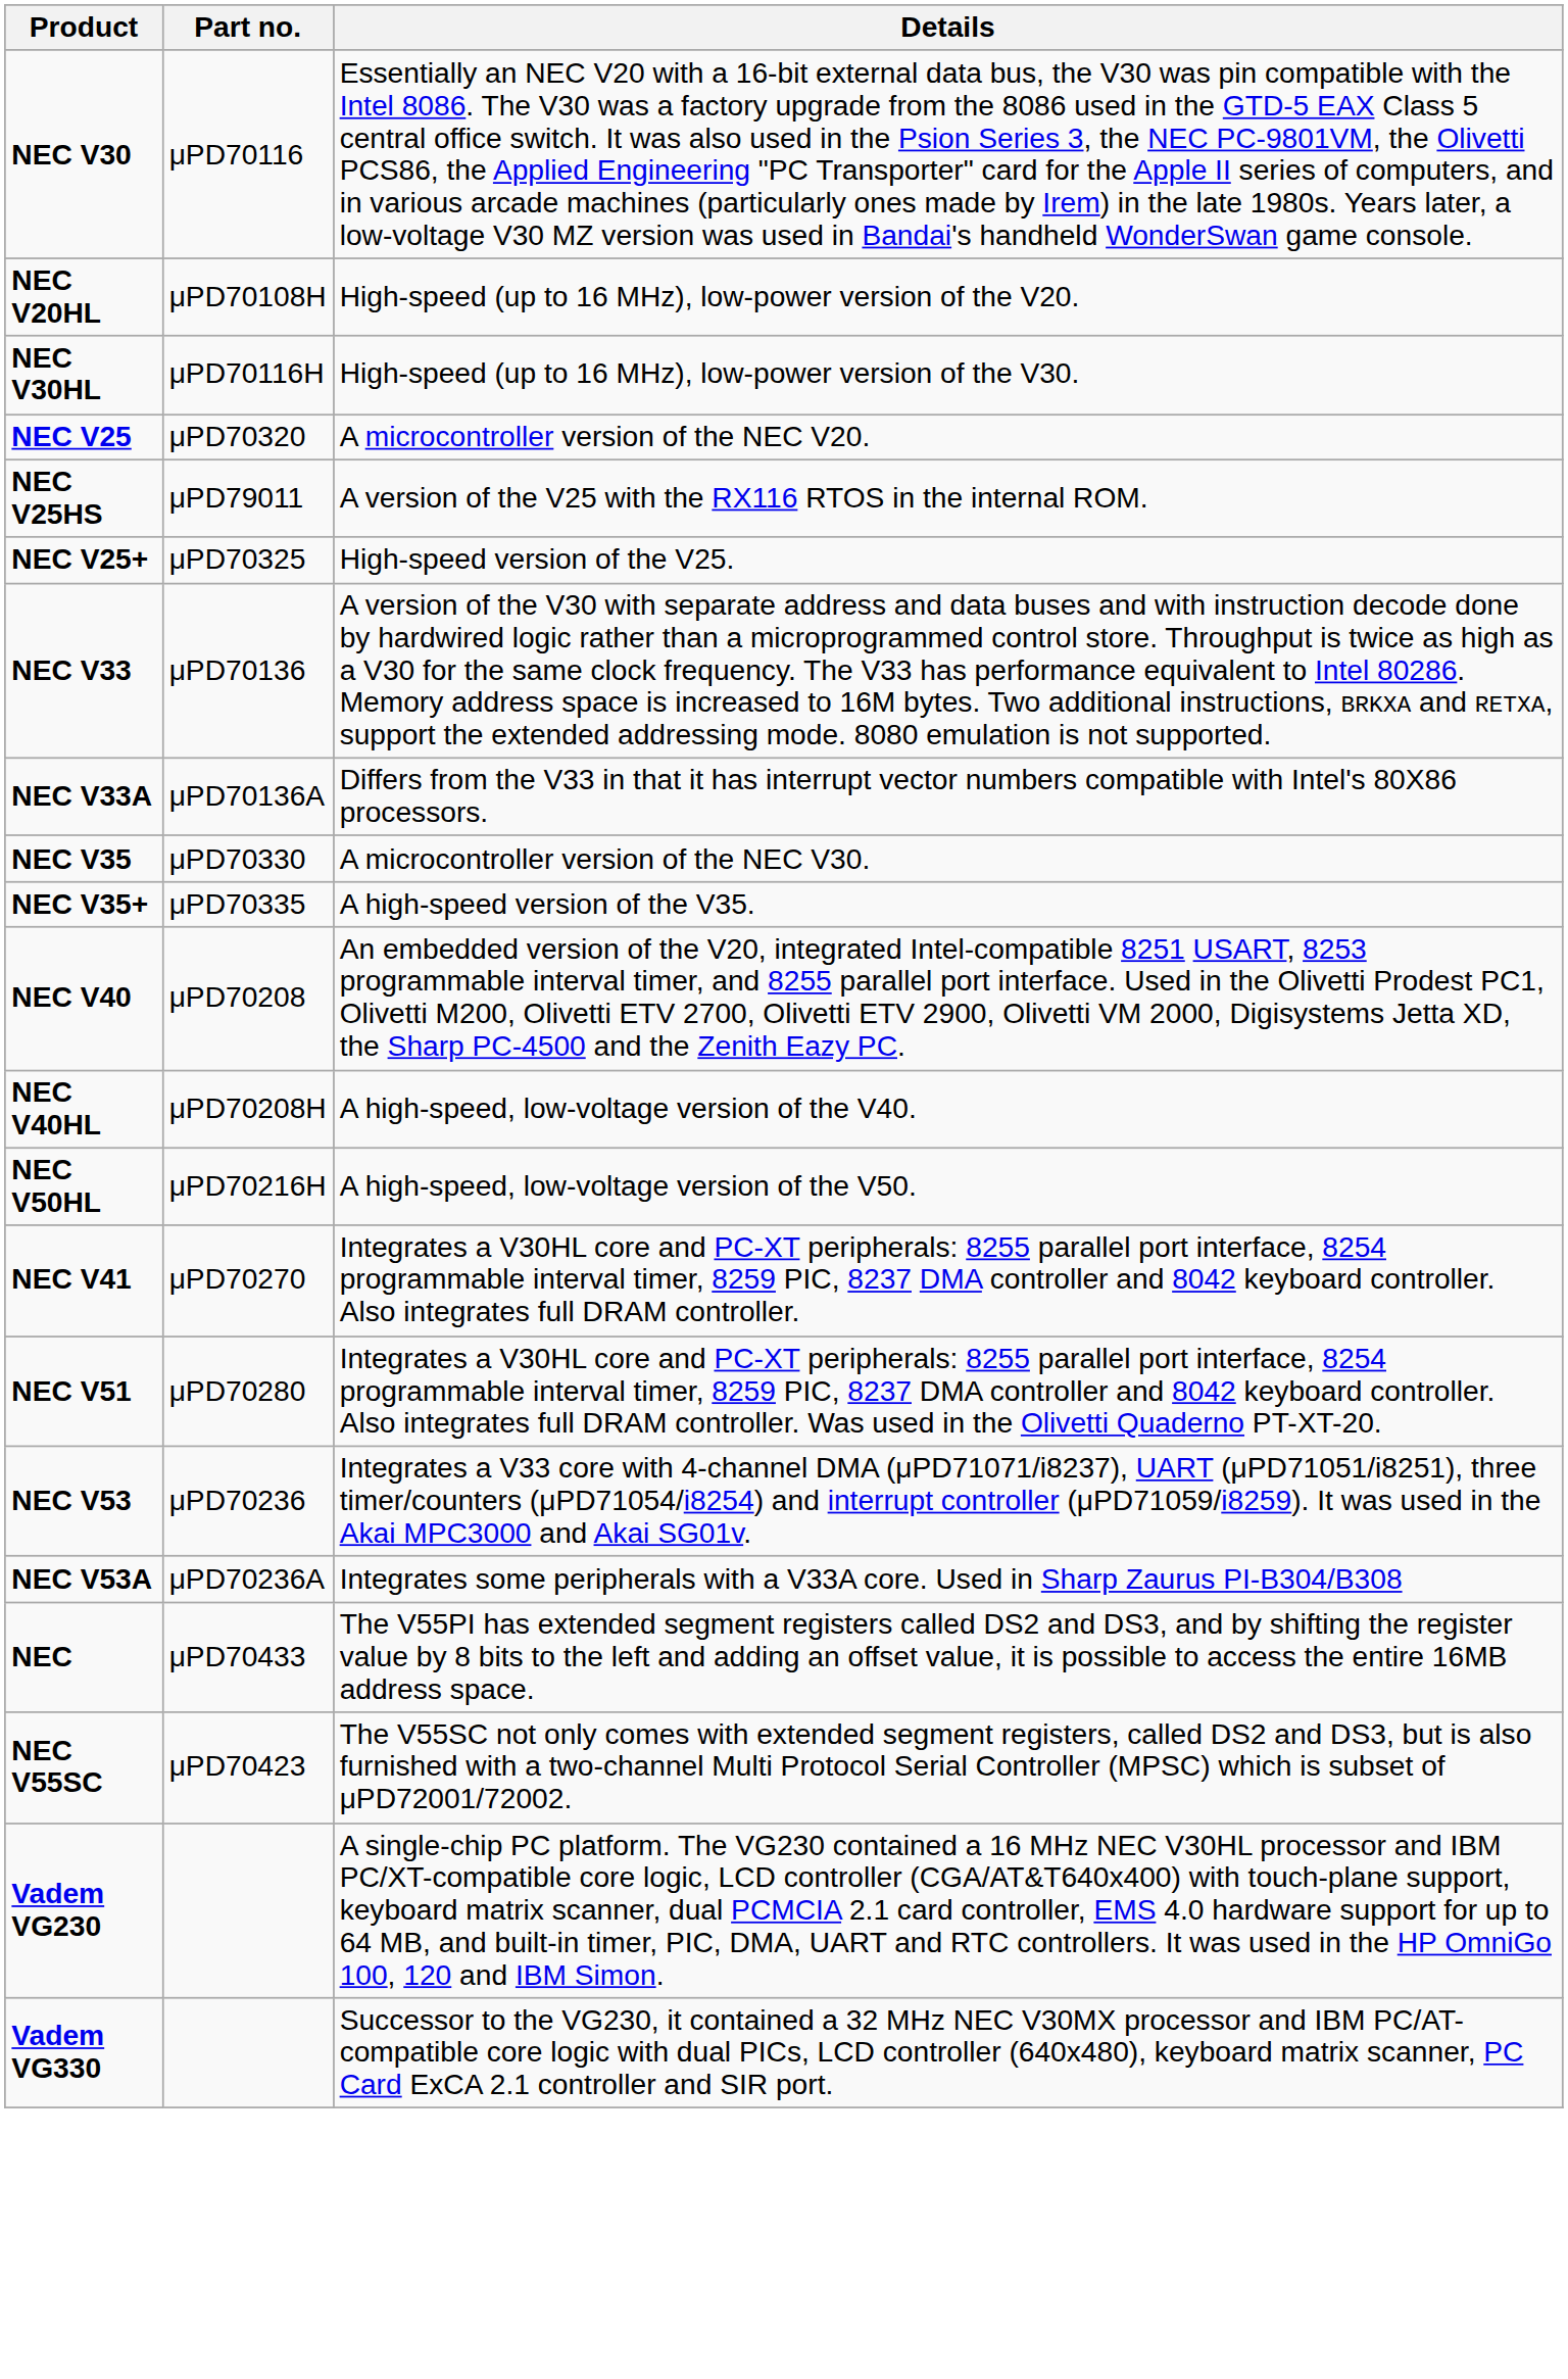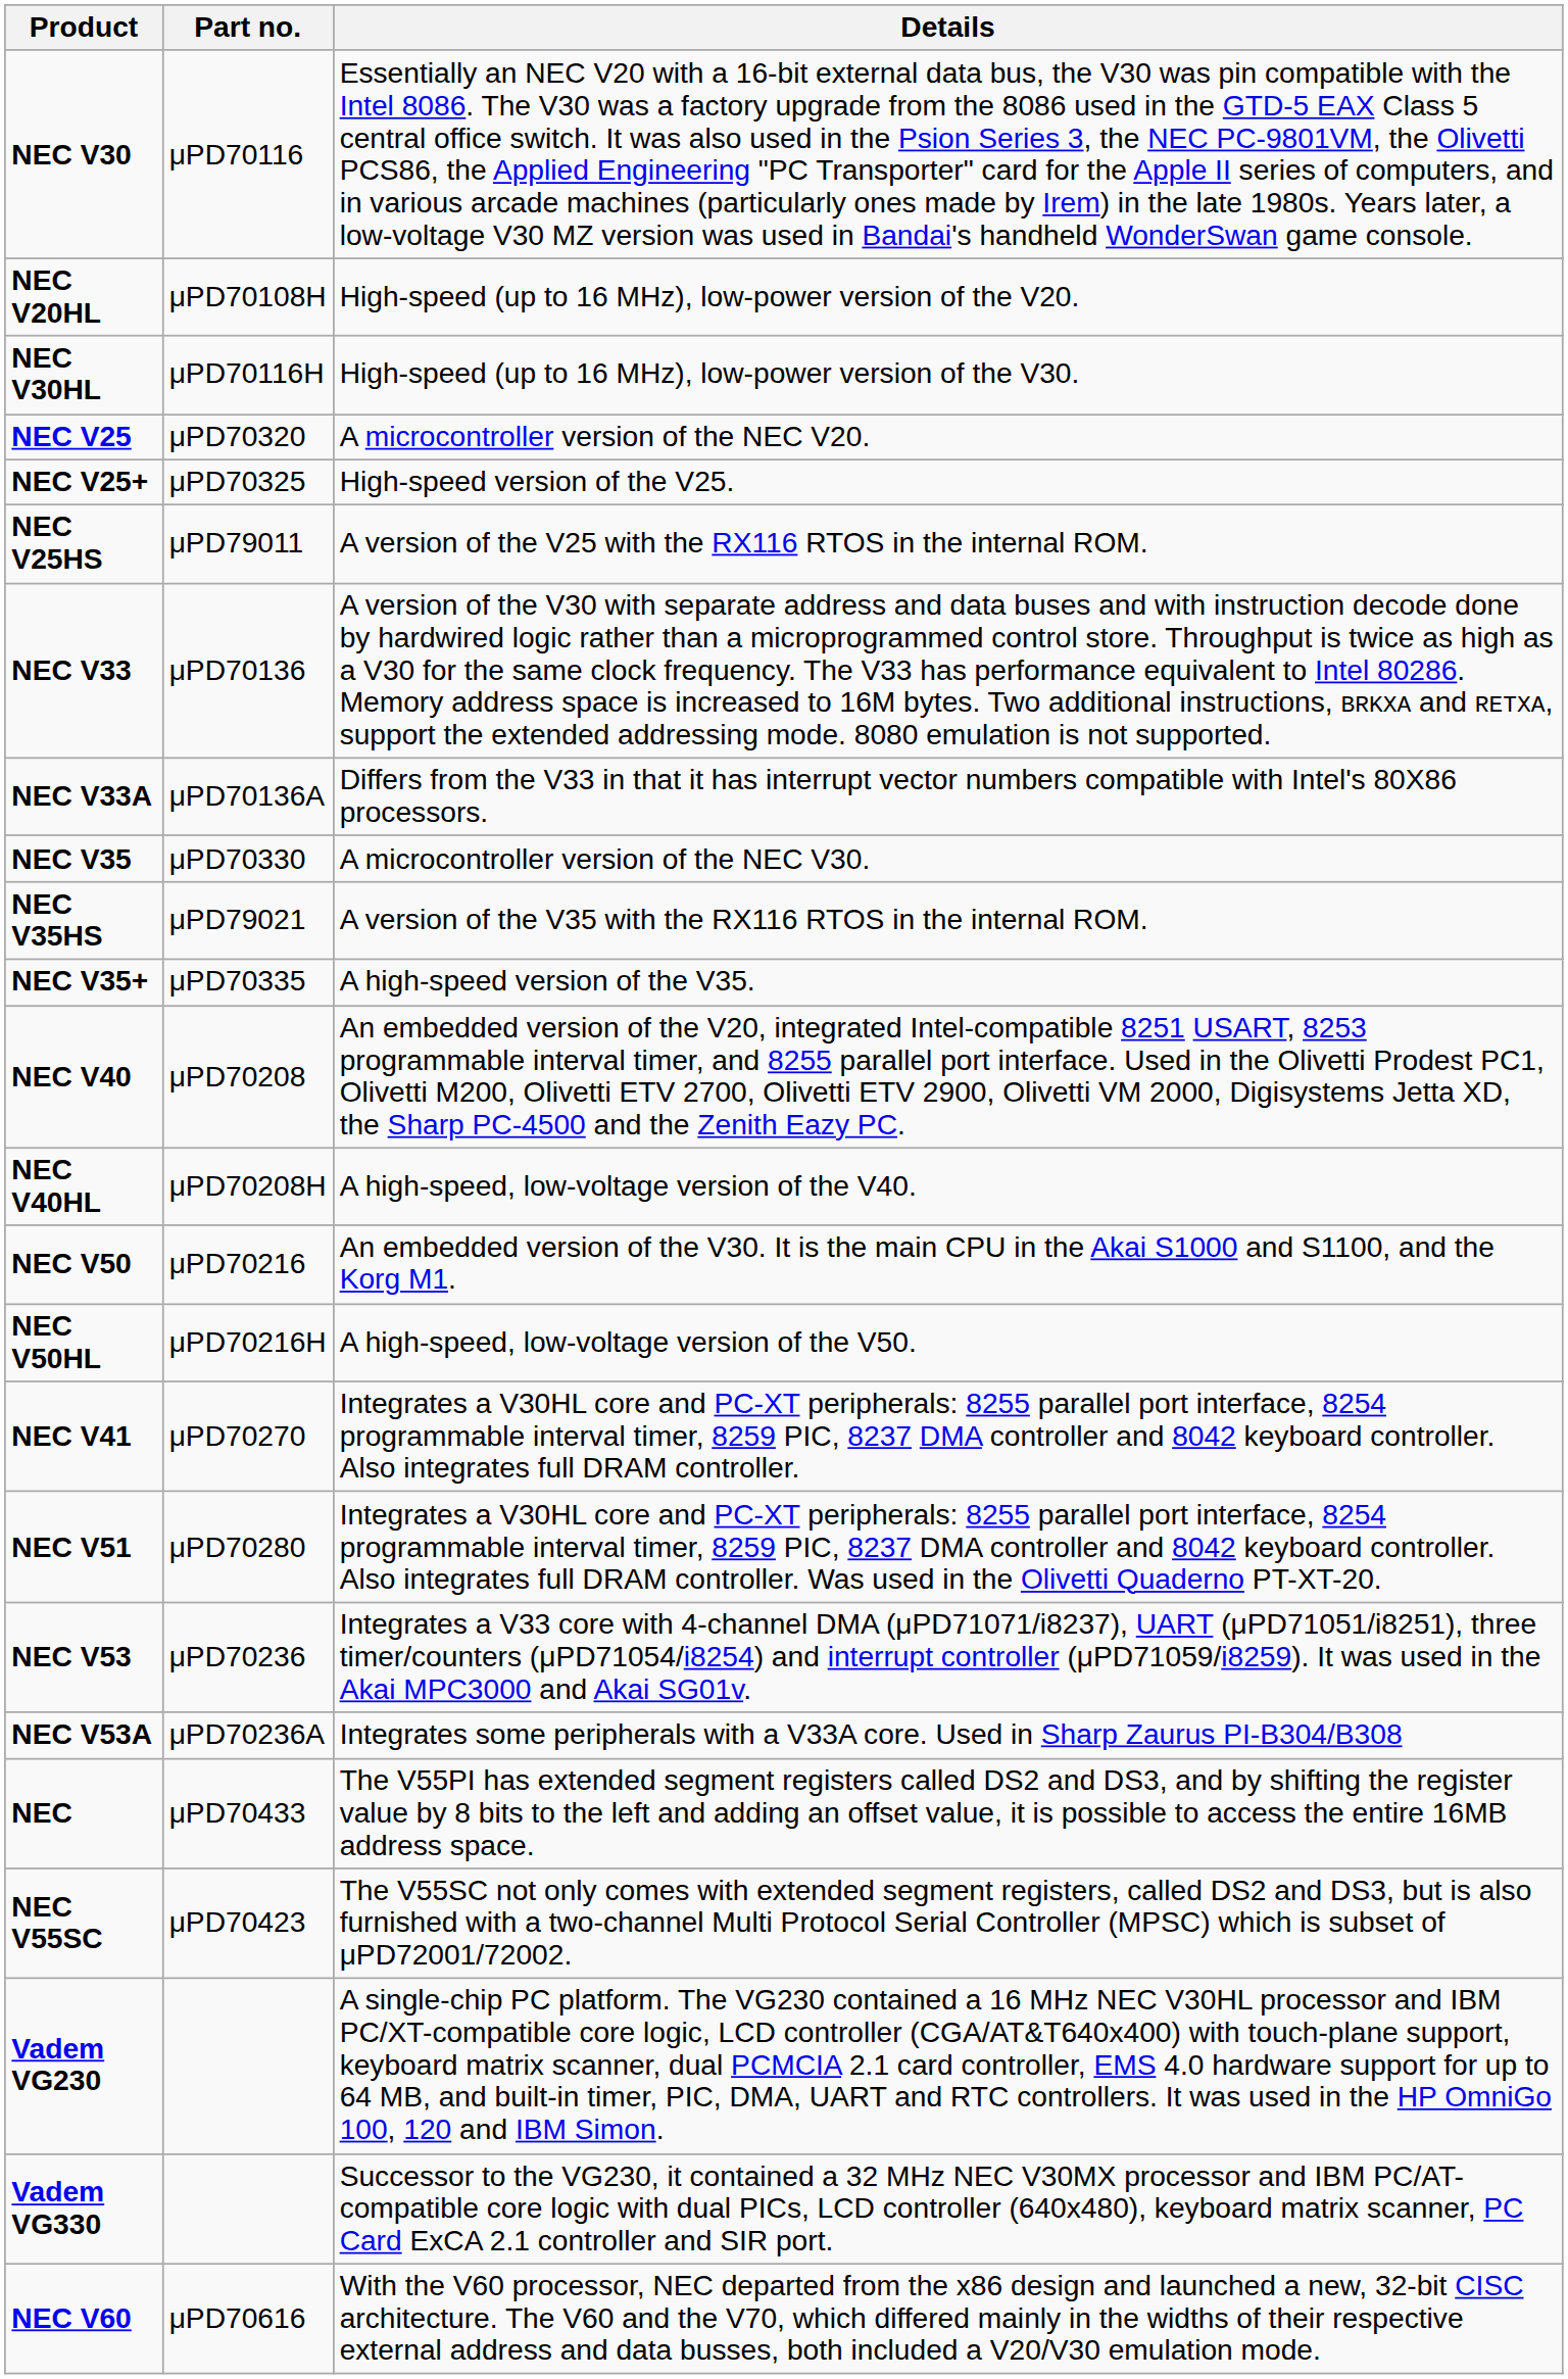rows swapped: NEC V25HS <-> NEC V25+
+ row: NEC V35HS | μPD79021 | A version of the V35 with the RX116 RTOS in the internal ROM.
+ row: NEC V50 | μPD70216 | An embedded version of the V30. It is the main CPU in the Akai S1000 and S1100, and the Korg M1.
+ row: NEC V60 | μPD70616 | With the V60 processor, NEC departed from the x86 design and launched a new, 32-bit CISC architecture. The V60 and the V70, which differed mainly in the widths of their respective external address and data busses, both included a V20/V30 emulation mode.
